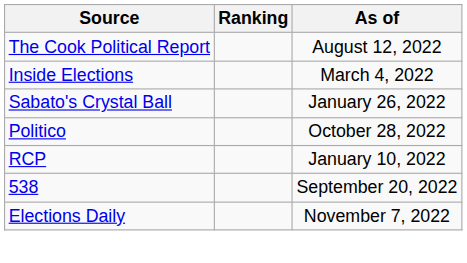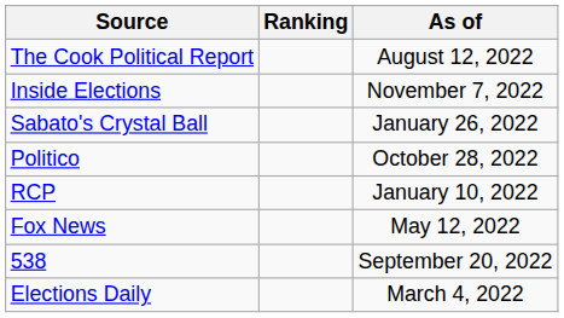Inside Elections | As of: March 4, 2022 -> November 7, 2022
+ row: Fox News | May 12, 2022
Elections Daily | As of: November 7, 2022 -> March 4, 2022
